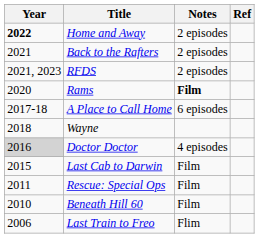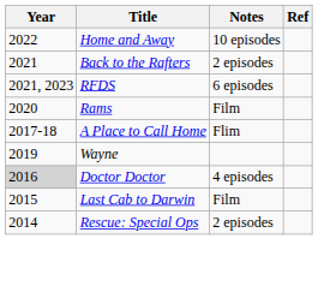Home and Away | Year: bold -> normal
Home and Away | Notes: 2 episodes -> 10 episodes
RFDS | Notes: 2 episodes -> 6 episodes
Rams | Notes: bold -> normal
A Place to Call Home | Notes: 6 episodes -> Flim
Wayne | Year: 2018 -> 2019
Rescue: Special Ops | Year: 2011 -> 2014
Rescue: Special Ops | Notes: Film -> 2 episodes
- row: 2010 | Beneath Hill 60 | Film
- row: 2006 | Last Train to Freo | Flim
